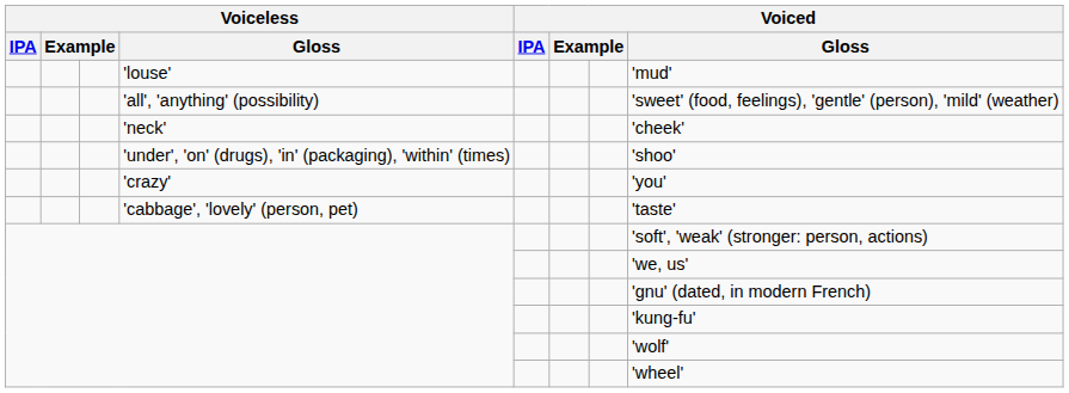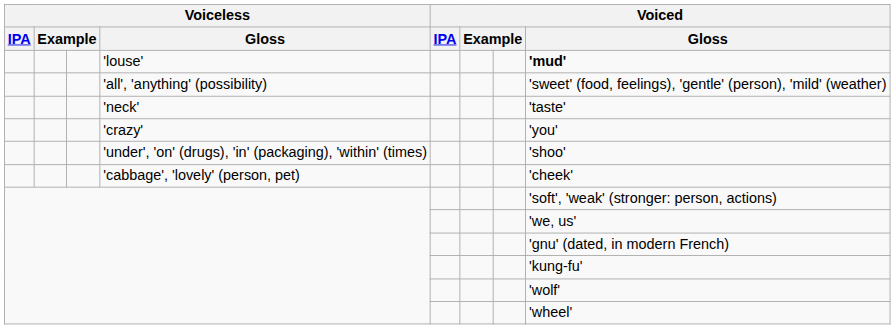'louse' | Voiced / Gloss: normal -> bold
'neck' | Voiced / Gloss: 'cheek' -> 'taste'
rows swapped: 'crazy' <-> 'under', 'on' (drugs), 'in' (packaging), 'within' (times)
'cabbage', 'lovely' (person, pet) | Voiced / Gloss: 'taste' -> 'cheek'
